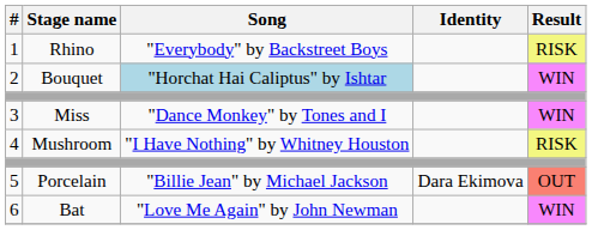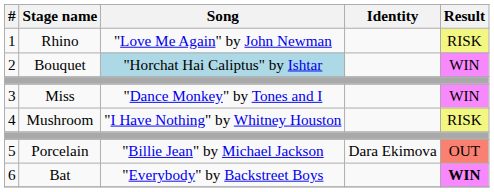1 | Song: "Everybody" by Backstreet Boys -> "Love Me Again" by John Newman
6 | Song: "Love Me Again" by John Newman -> "Everybody" by Backstreet Boys
6 | Result: normal -> bold
